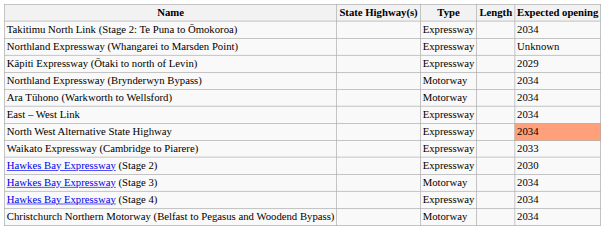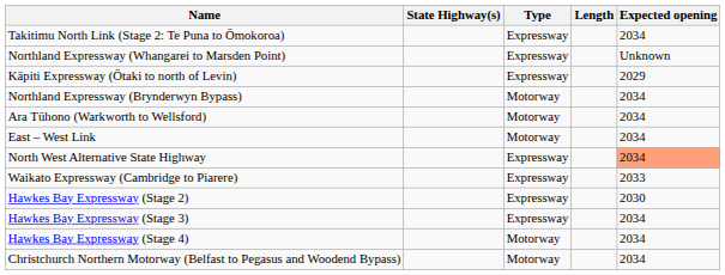East – West Link | Type: Expressway -> Motorway
Hawkes Bay Expressway (Stage 3) | Type: Motorway -> Expressway
Hawkes Bay Expressway (Stage 4) | Type: Expressway -> Motorway
